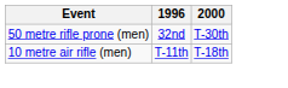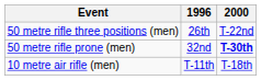+ row: 50 metre rifle three positions (men) | 26th | T-22nd
50 metre rifle prone (men) | 2000: normal -> bold
